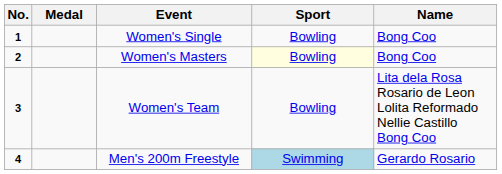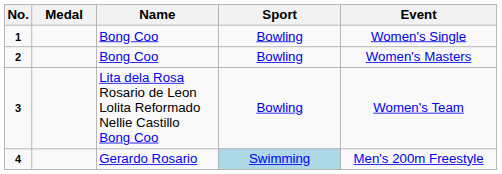columns swapped: Name <-> Event
2 | Sport: lightyellow background -> no background
